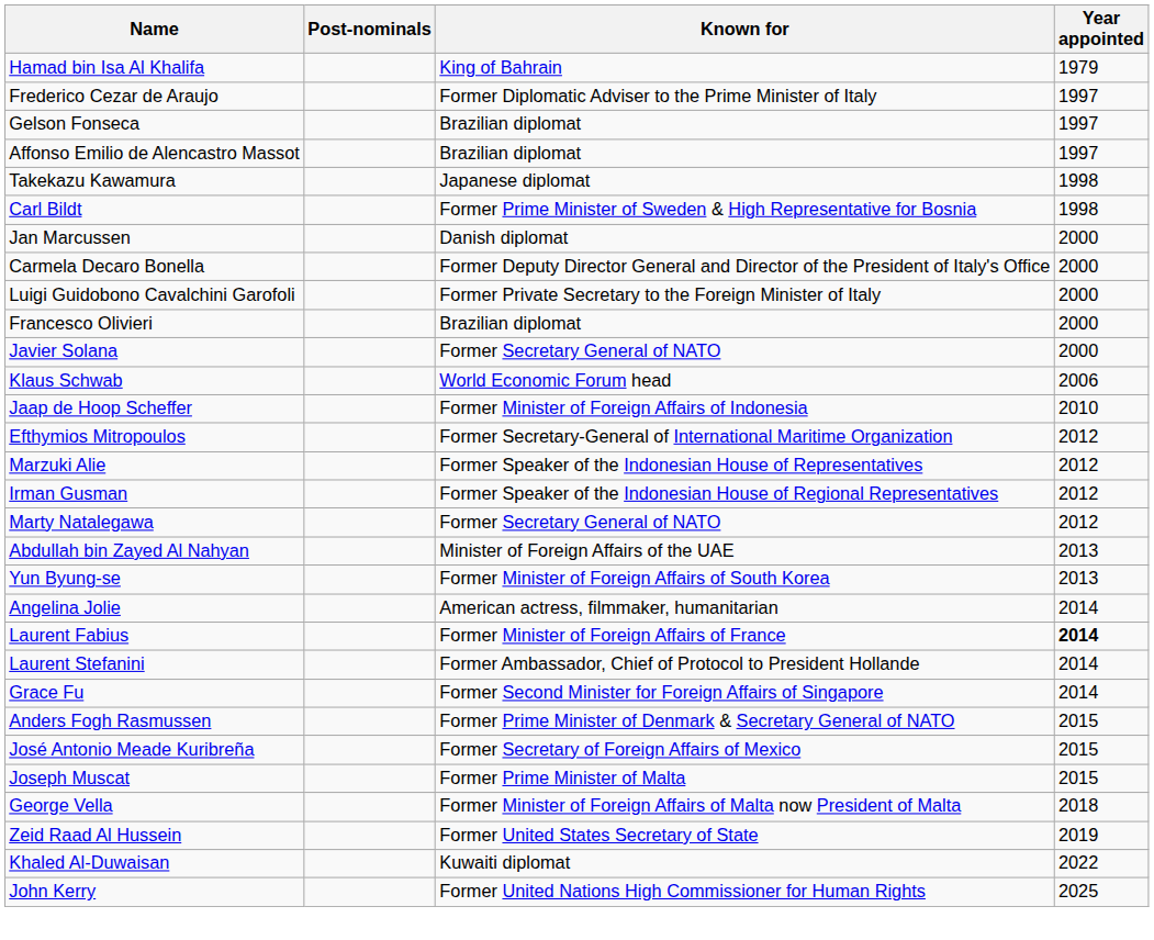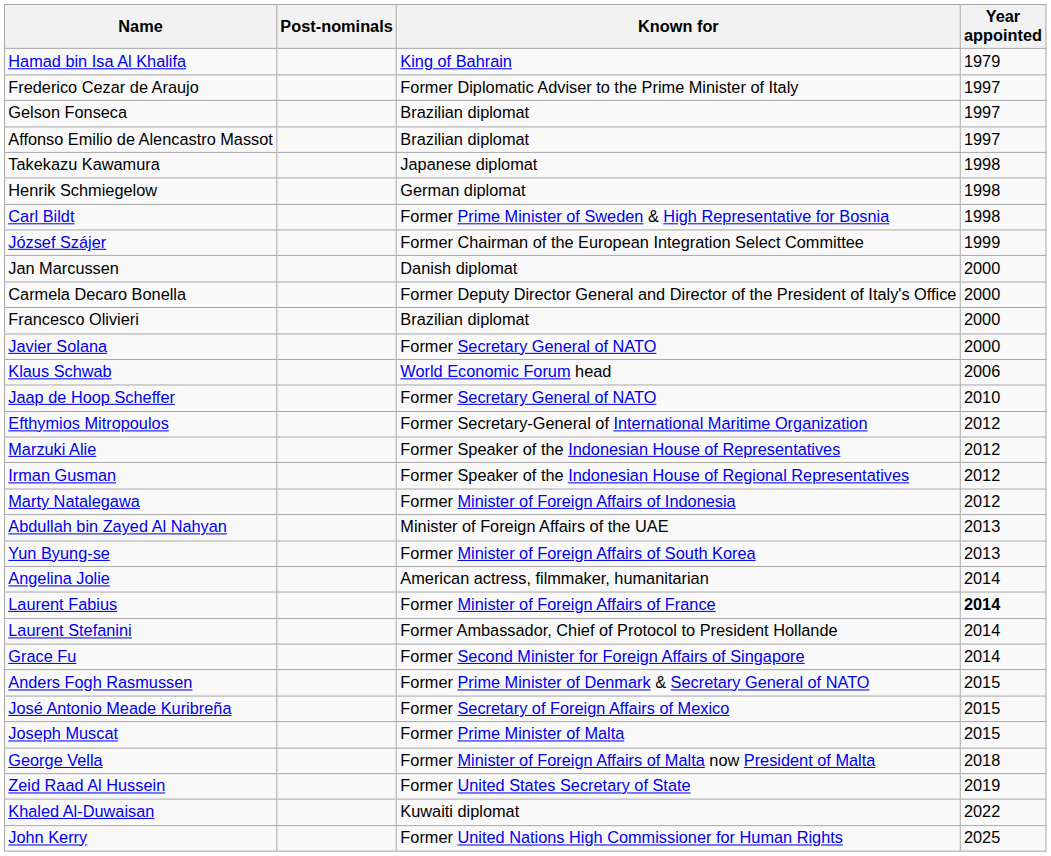+ row: Henrik Schmiegelow | German diplomat | 1998
+ row: József Szájer | Former Chairman of the European Integration Select Committee | 1999
- row: Luigi Guidobono Cavalchini Garofoli | Former Private Secretary to the Foreign Minister of Italy | 2000
Jaap de Hoop Scheffer | Known for: Former Minister of Foreign Affairs of Indonesia -> Former Secretary General of NATO
Marty Natalegawa | Known for: Former Secretary General of NATO -> Former Minister of Foreign Affairs of Indonesia
